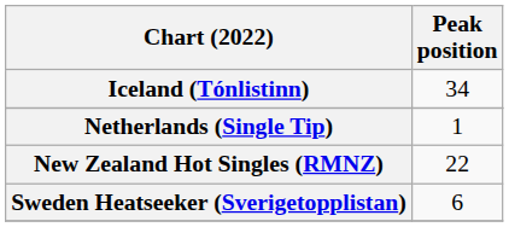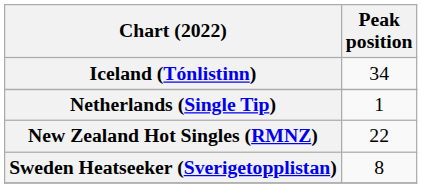Sweden Heatseeker (Sverigetopplistan) | Peak position: 6 -> 8
